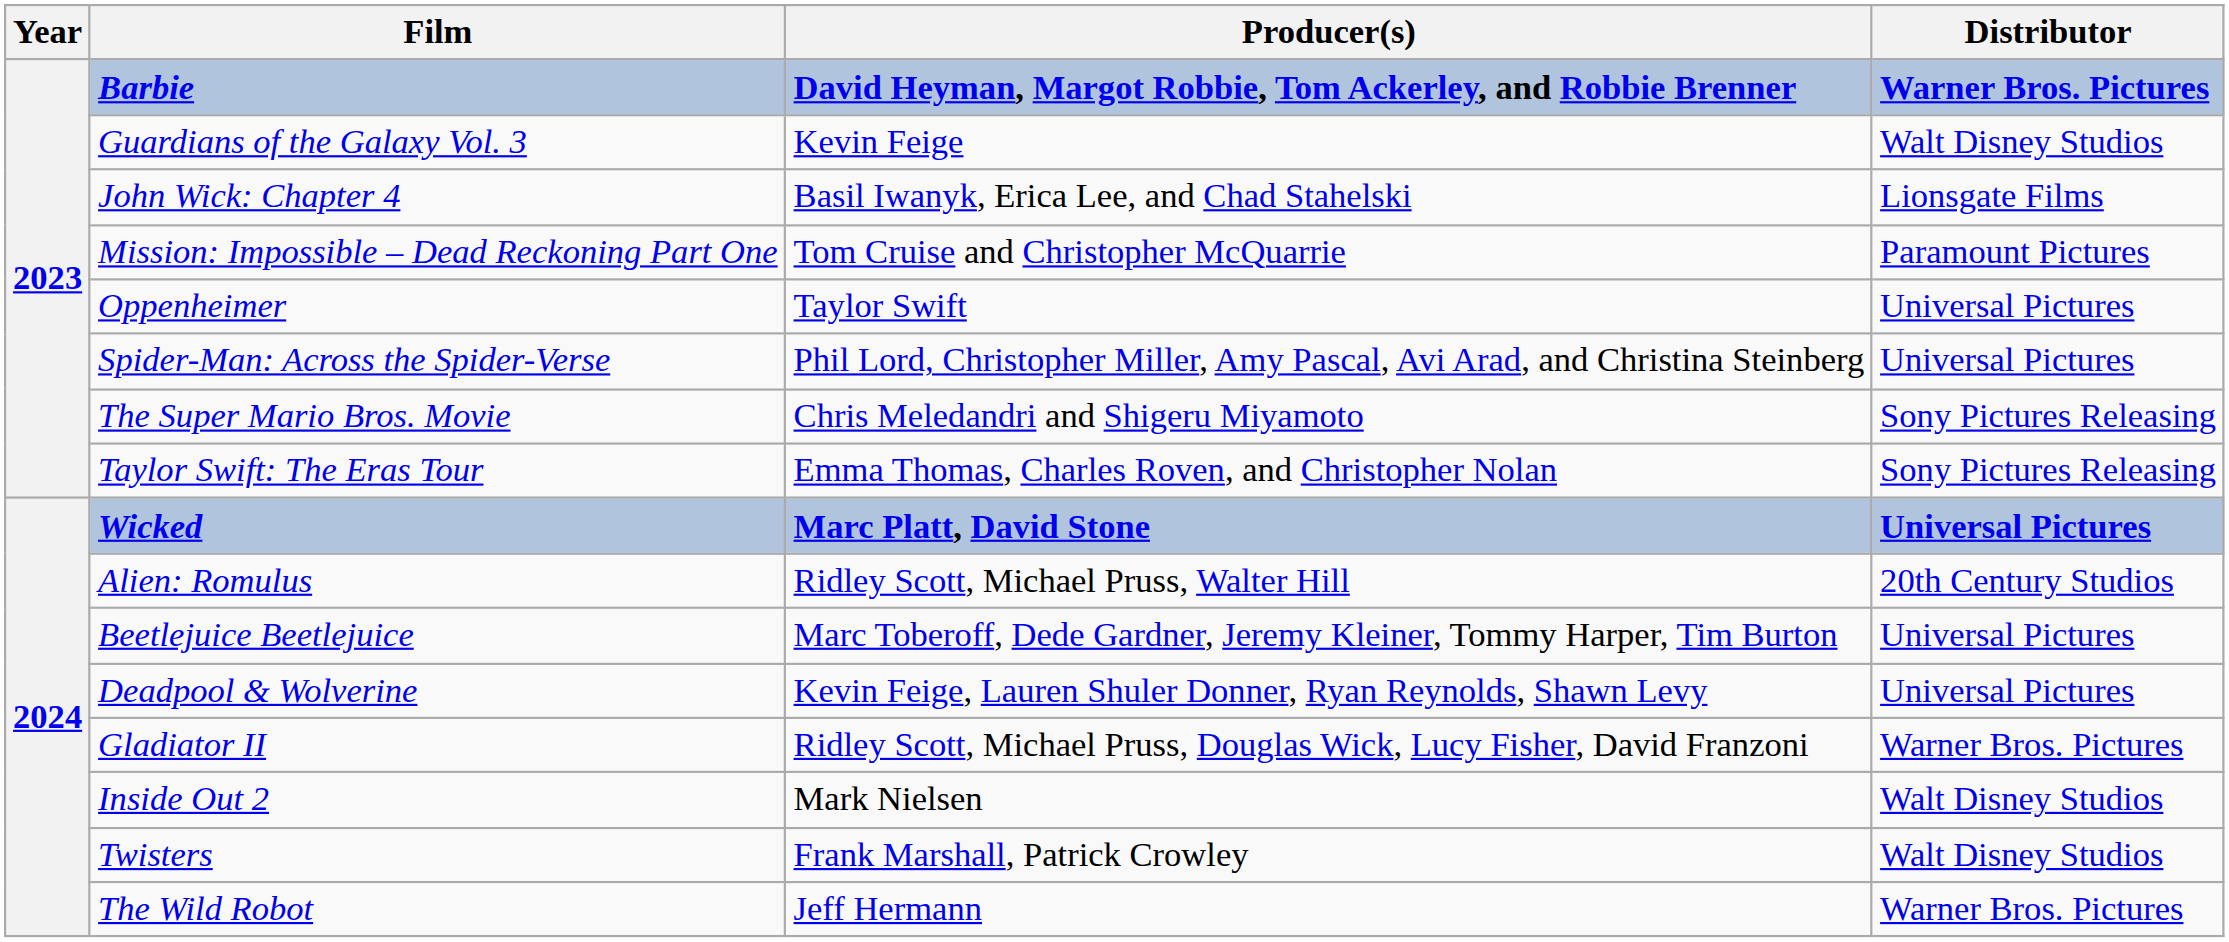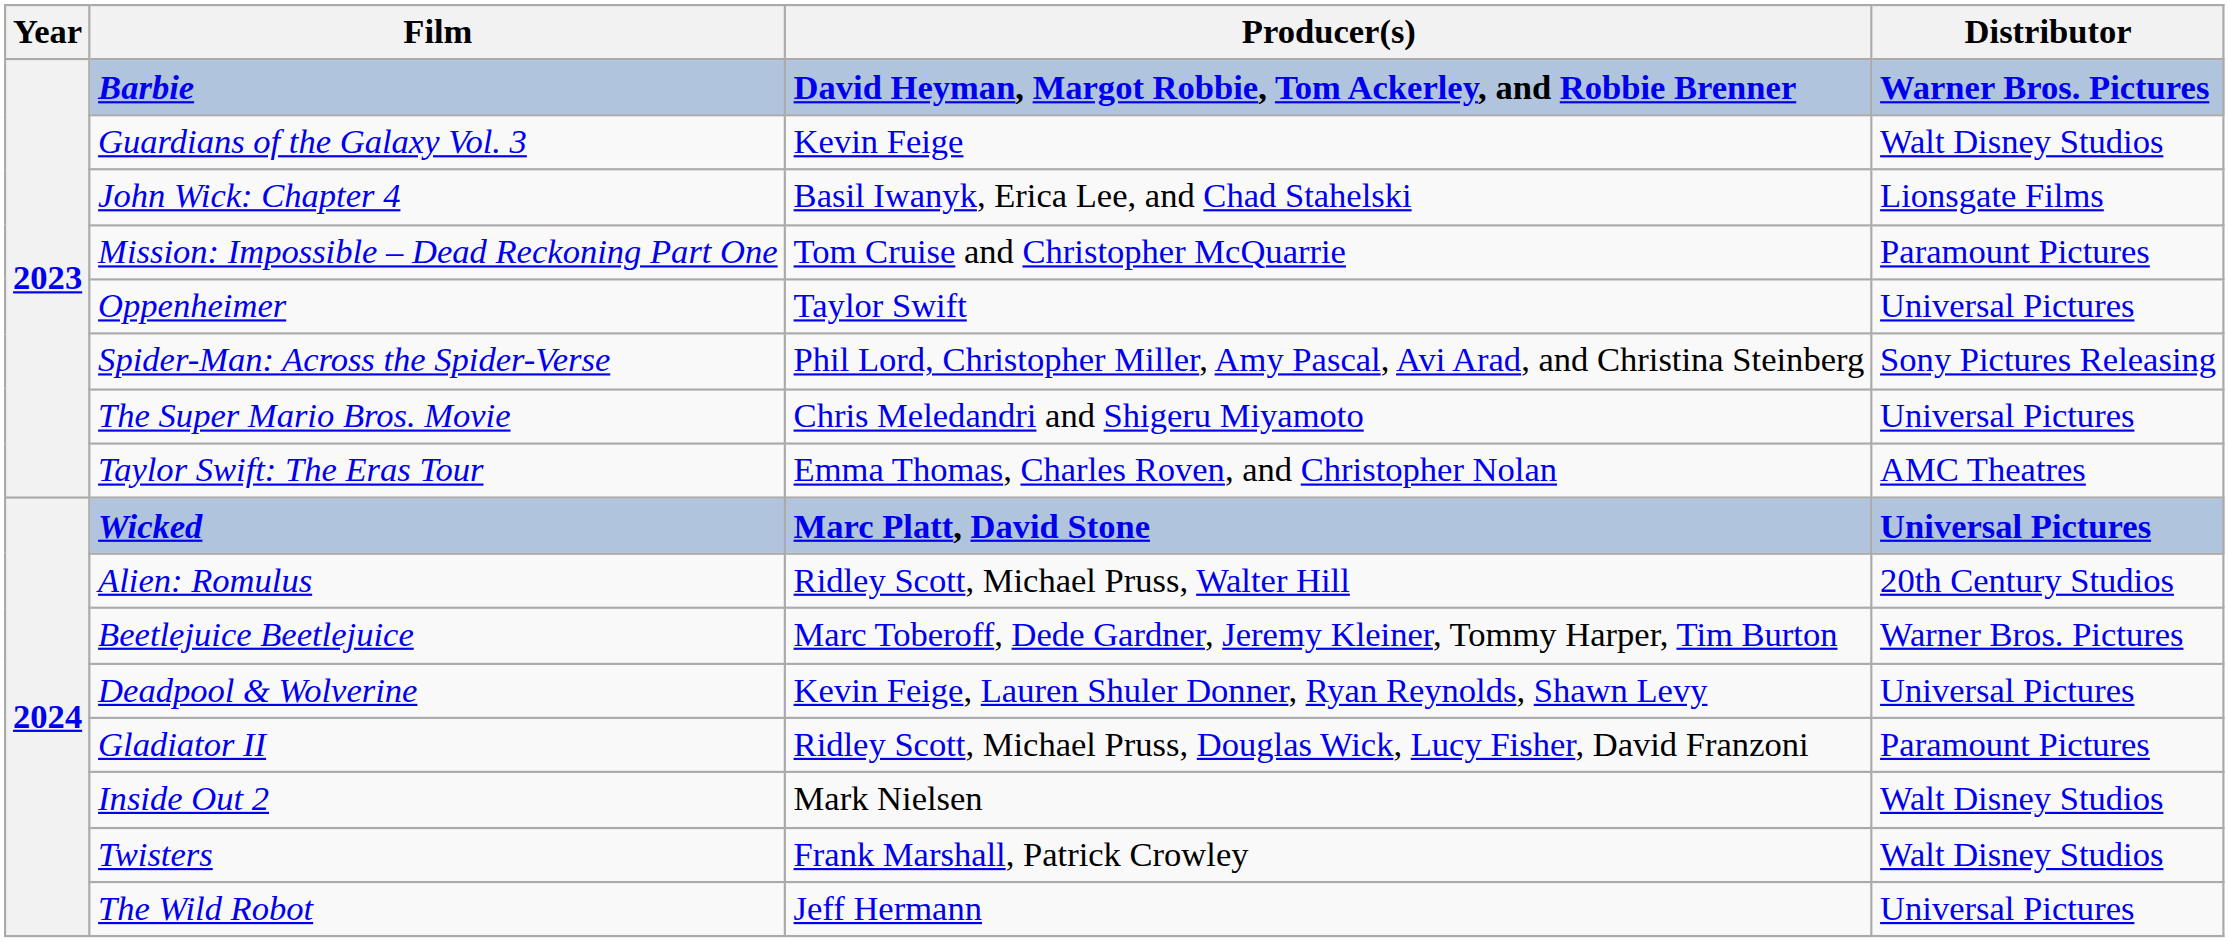Spider-Man: Across the Spider-Verse | Distributor: Universal Pictures -> Sony Pictures Releasing
The Super Mario Bros. Movie | Distributor: Sony Pictures Releasing -> Universal Pictures
Taylor Swift: The Eras Tour | Distributor: Sony Pictures Releasing -> AMC Theatres
Beetlejuice Beetlejuice | Distributor: Universal Pictures -> Warner Bros. Pictures
Gladiator II | Distributor: Warner Bros. Pictures -> Paramount Pictures
The Wild Robot | Distributor: Warner Bros. Pictures -> Universal Pictures
